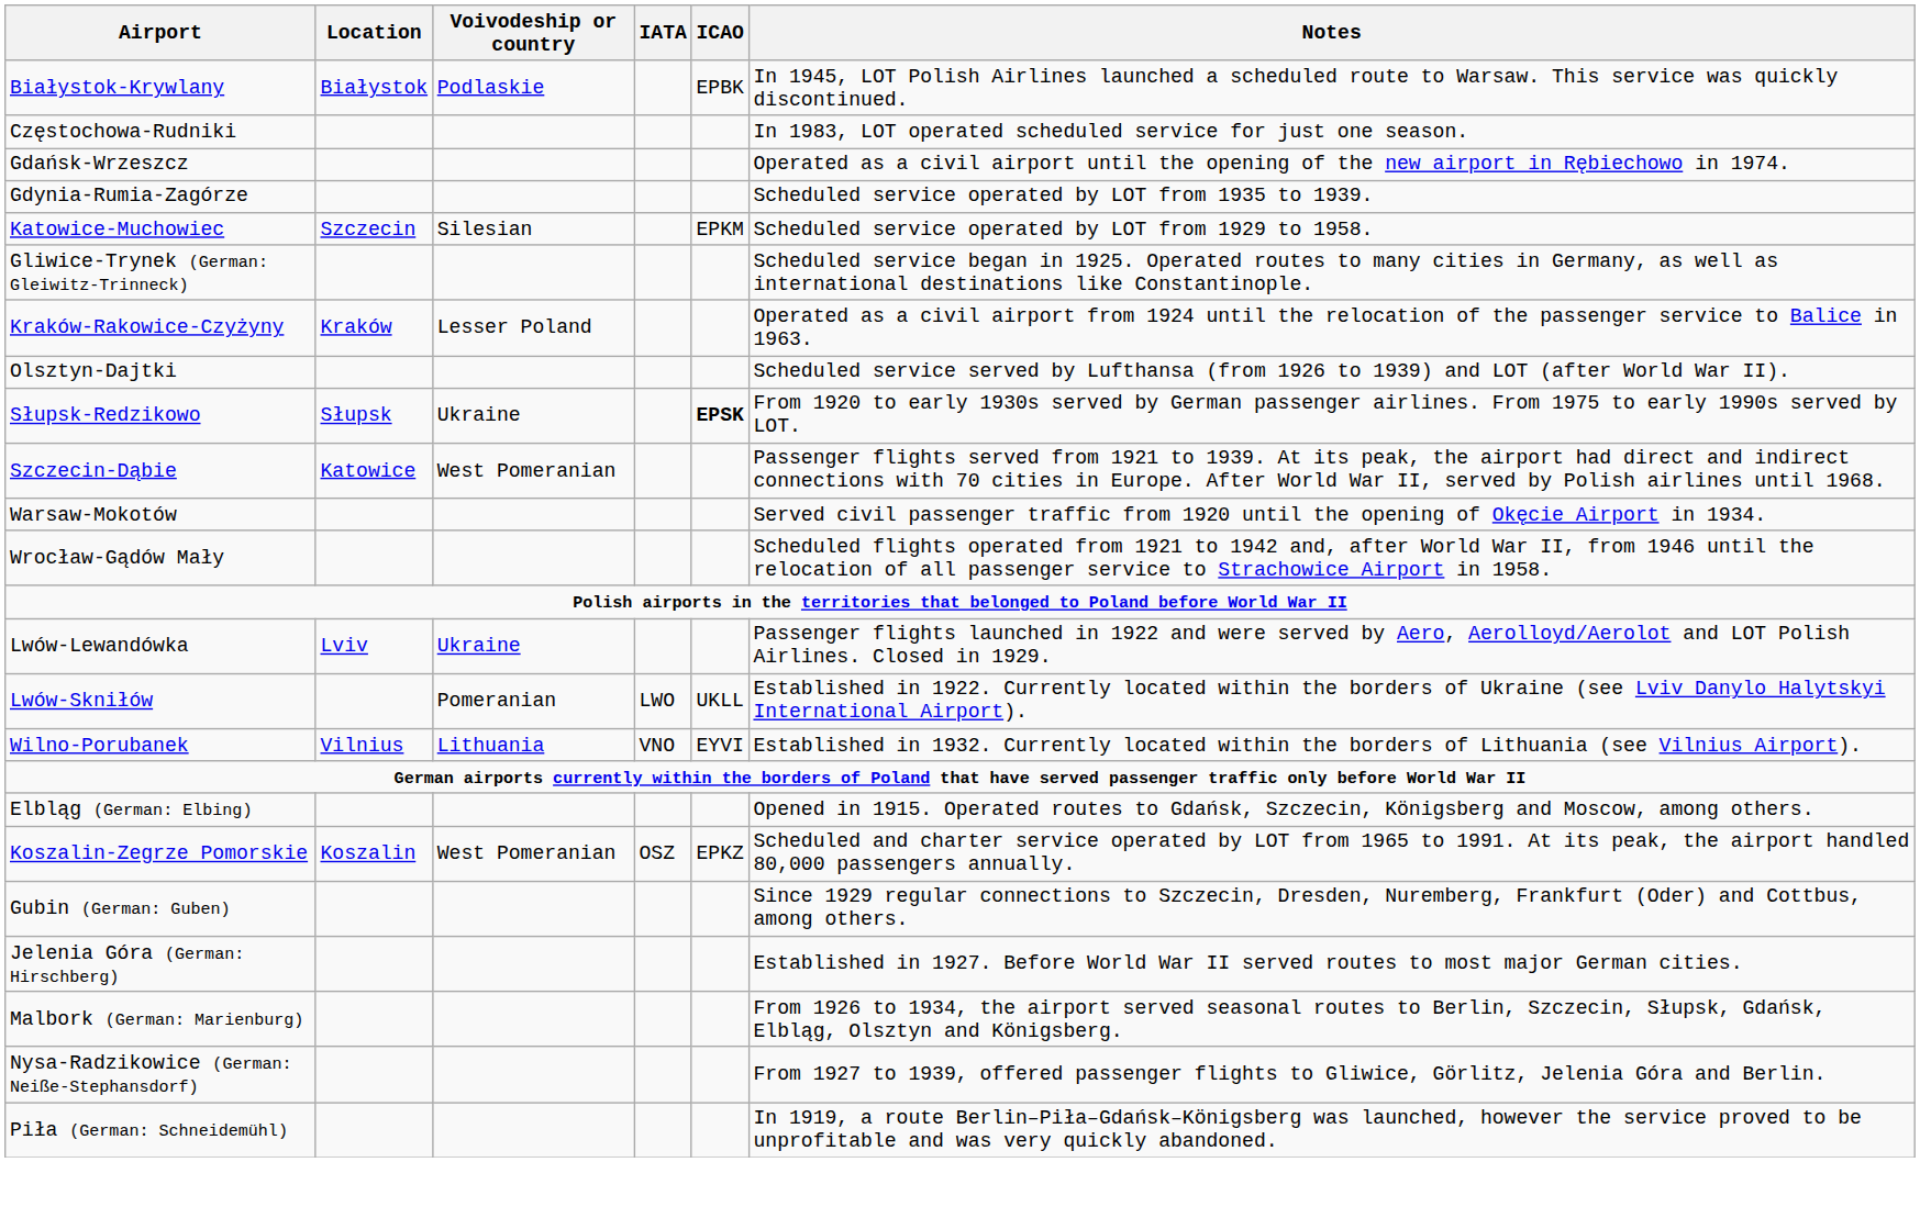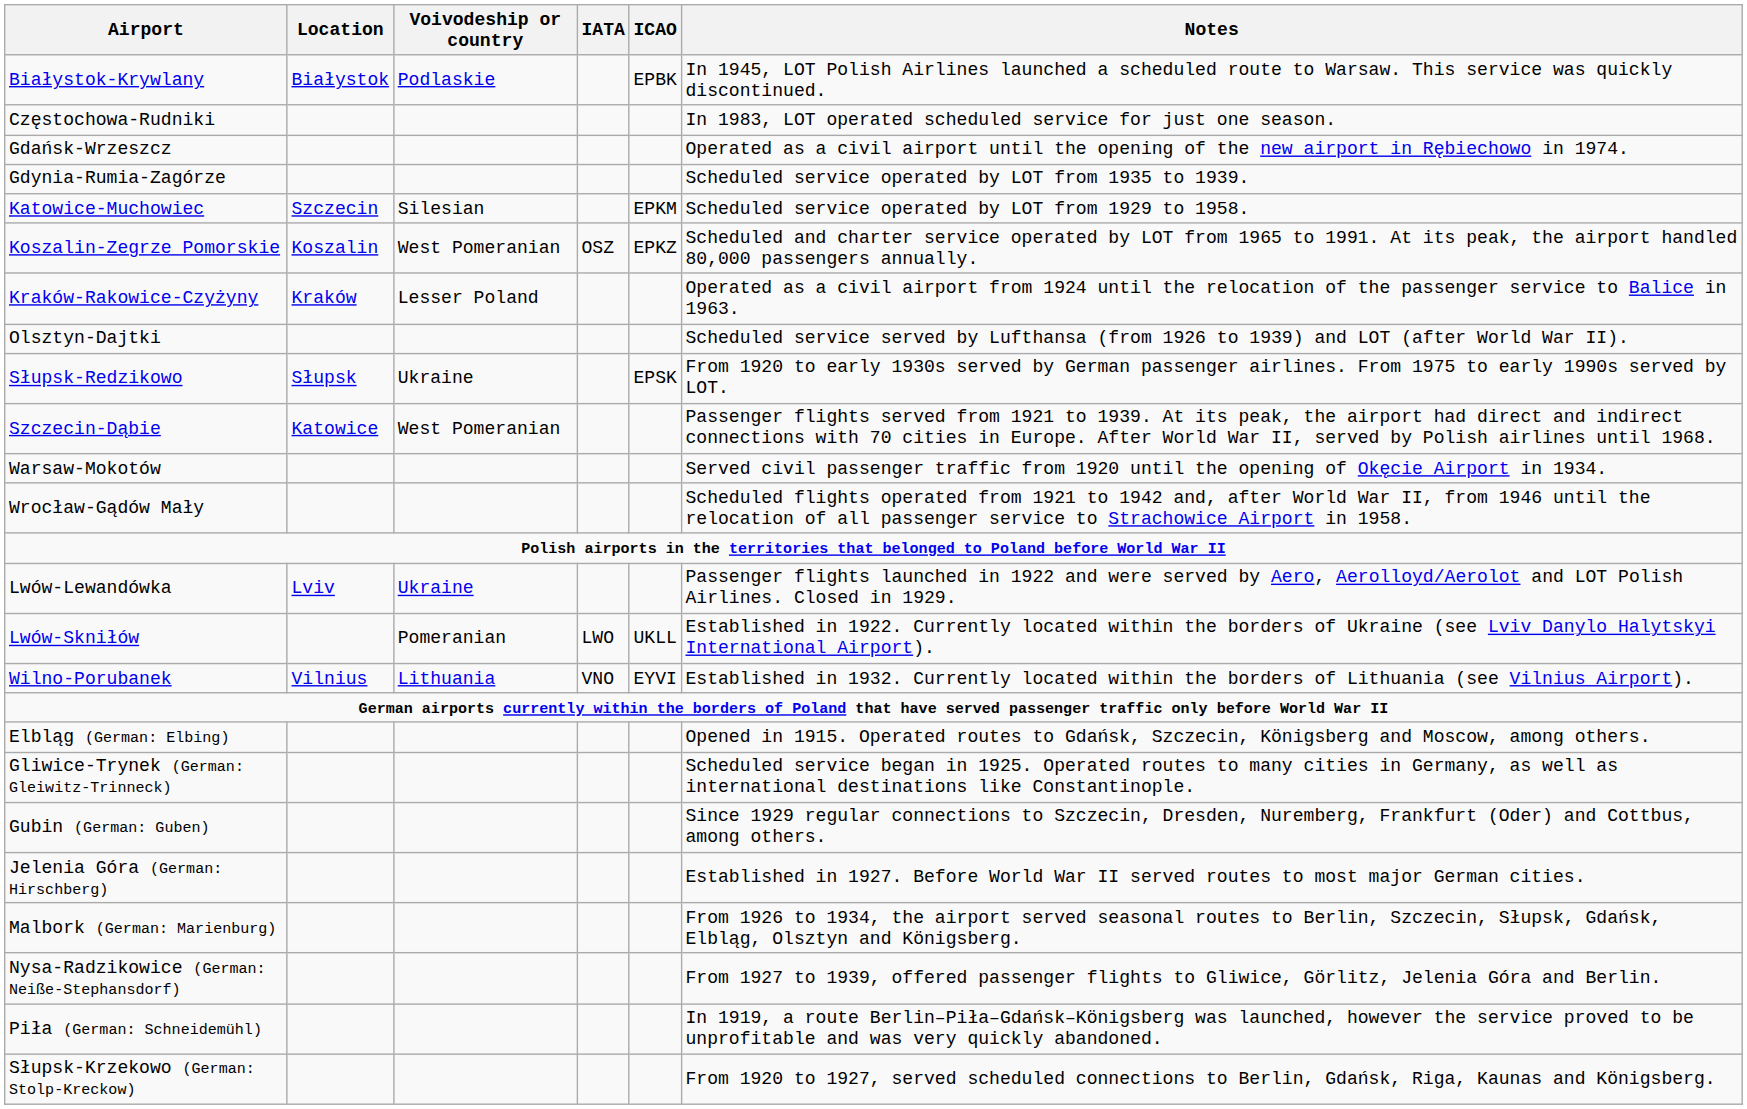rows swapped: Koszalin-Zegrze Pomorskie <-> Gliwice-Trynek (German: Gleiwitz-Trinneck)
Słupsk-Redzikowo | ICAO: bold -> normal
+ row: Słupsk-Krzekowo (German: Stolp-Kreckow) | From 1920 to 1927, served scheduled connections to Berlin, Gdańsk, Riga, Kaunas and Königsberg.
